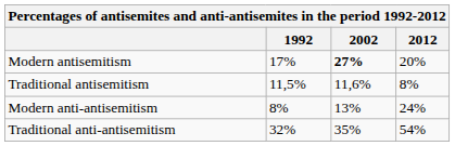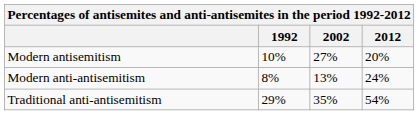Modern antisemitism | 1992: 17% -> 10%
Modern antisemitism | 2002: bold -> normal
- row: Traditional antisemitism | 11,5% | 11,6% | 8%
Traditional anti-antisemitism | 1992: 32% -> 29%
